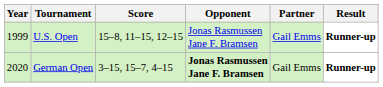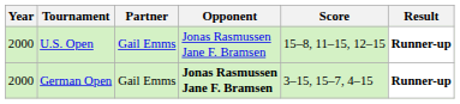columns swapped: Partner <-> Score
U.S. Open | Year: 1999 -> 2000
German Open | Year: 2020 -> 2000
